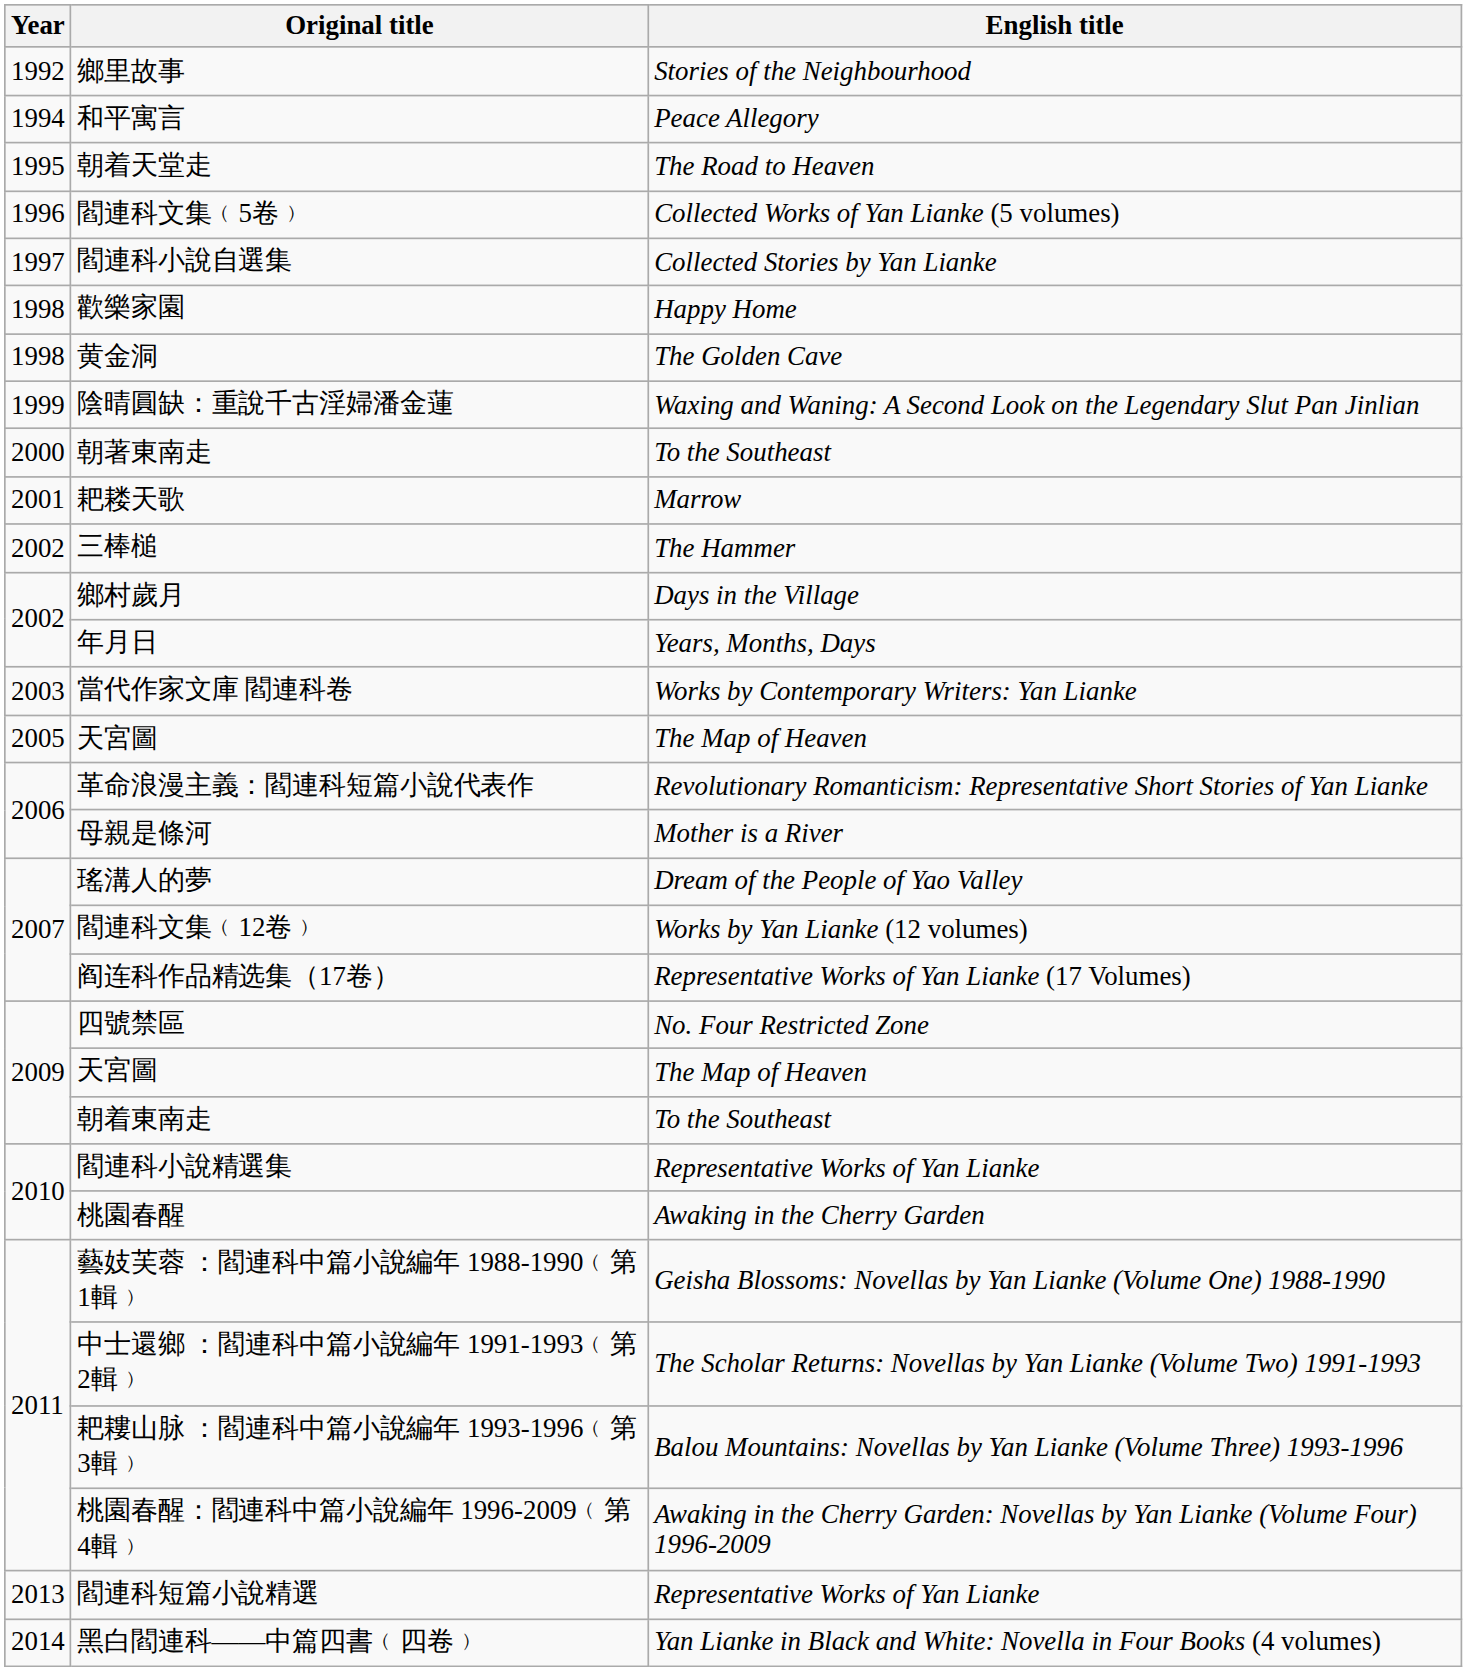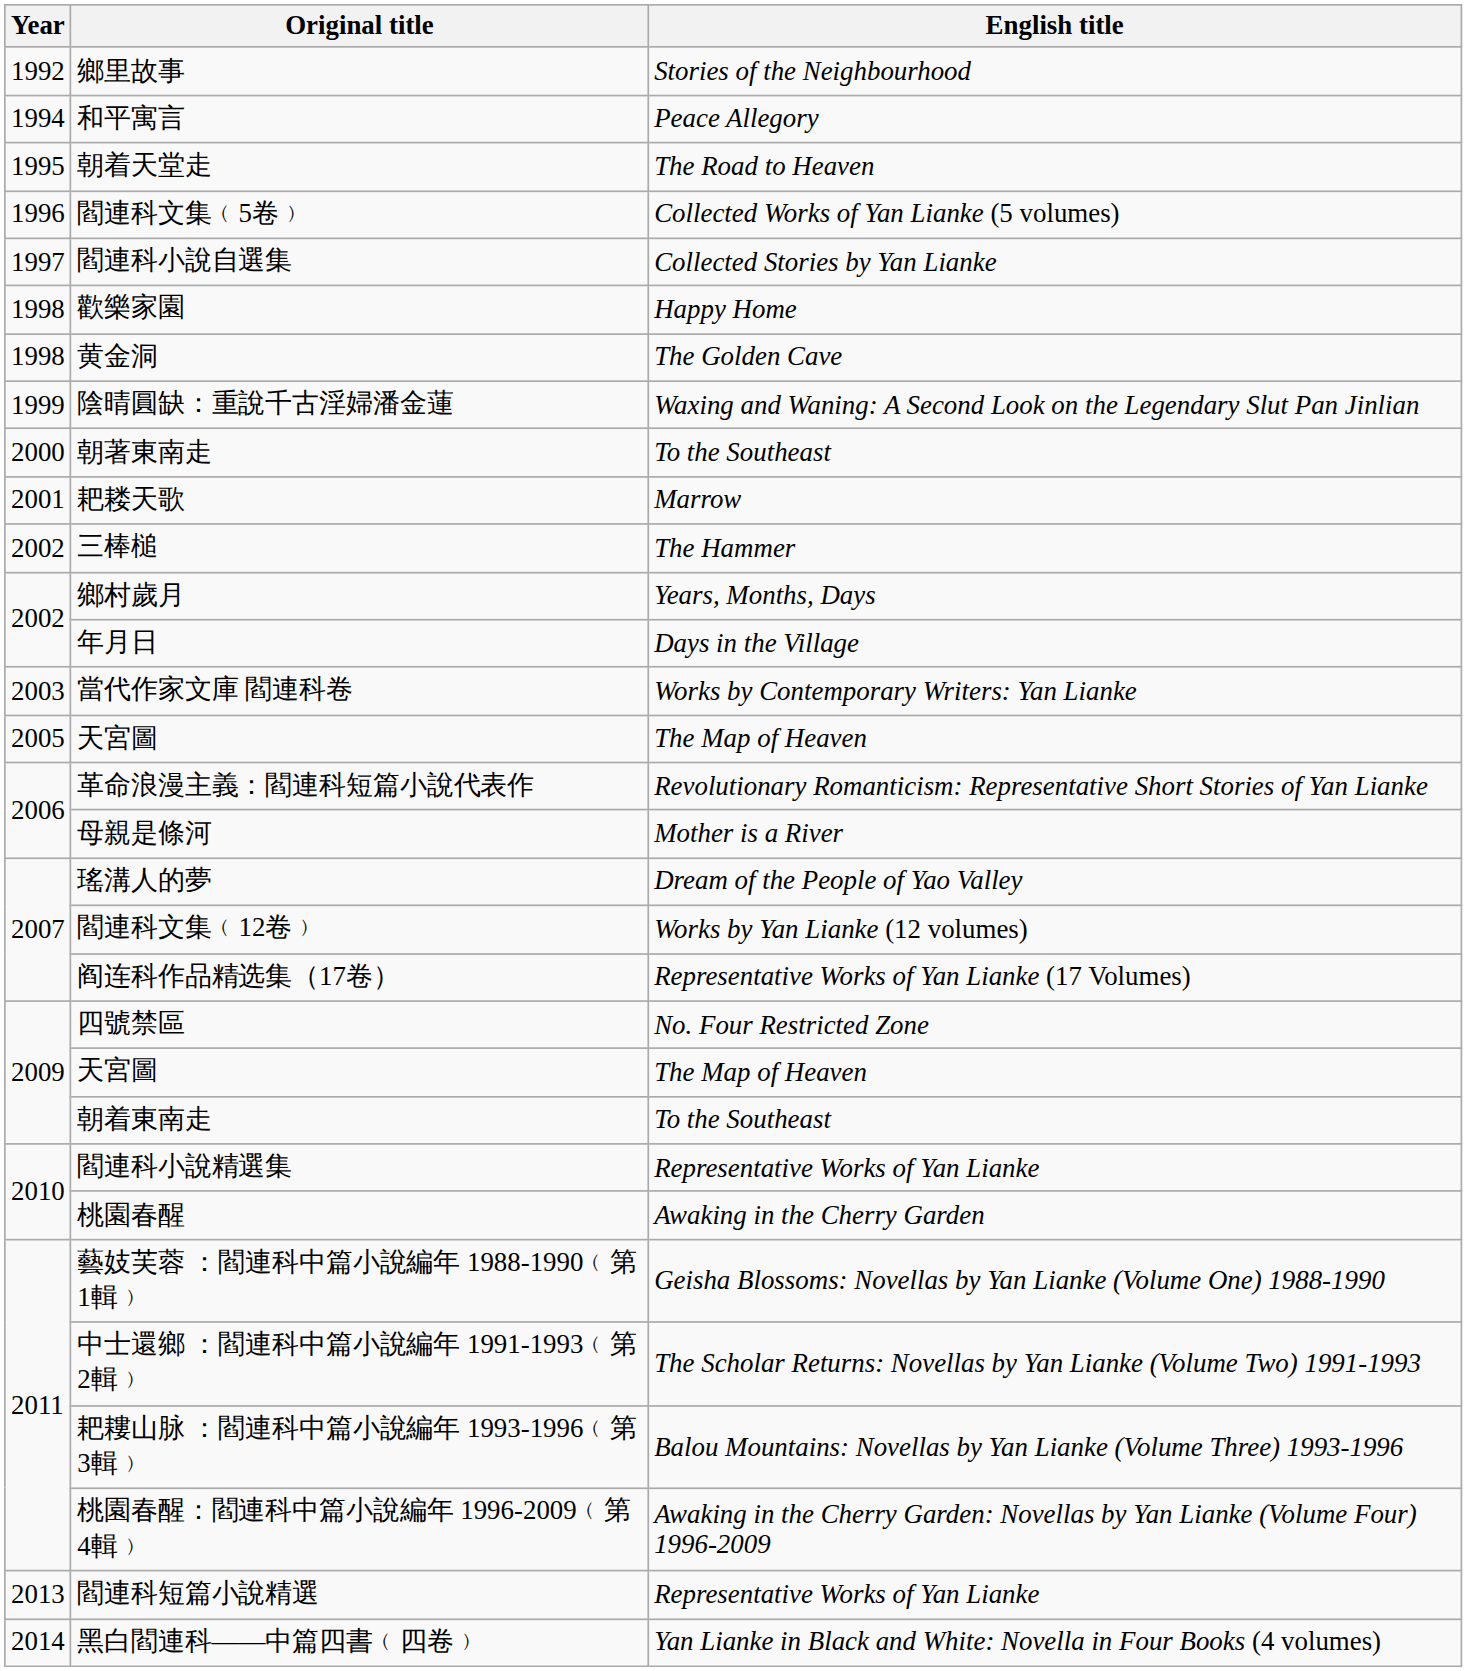鄉村歲月 | English title: Days in the Village -> Years, Months, Days
年月日 | English title: Years, Months, Days -> Days in the Village
